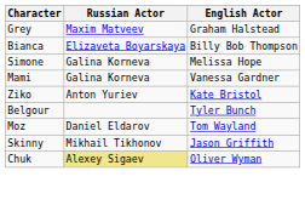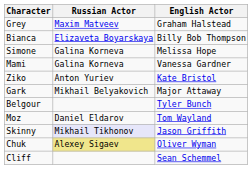+ row: Gark | Mikhail Belyakovich | Major Attaway
Skinny | Russian Actor: no background -> lavender background
+ row: Cliff | Sean Schemmel
